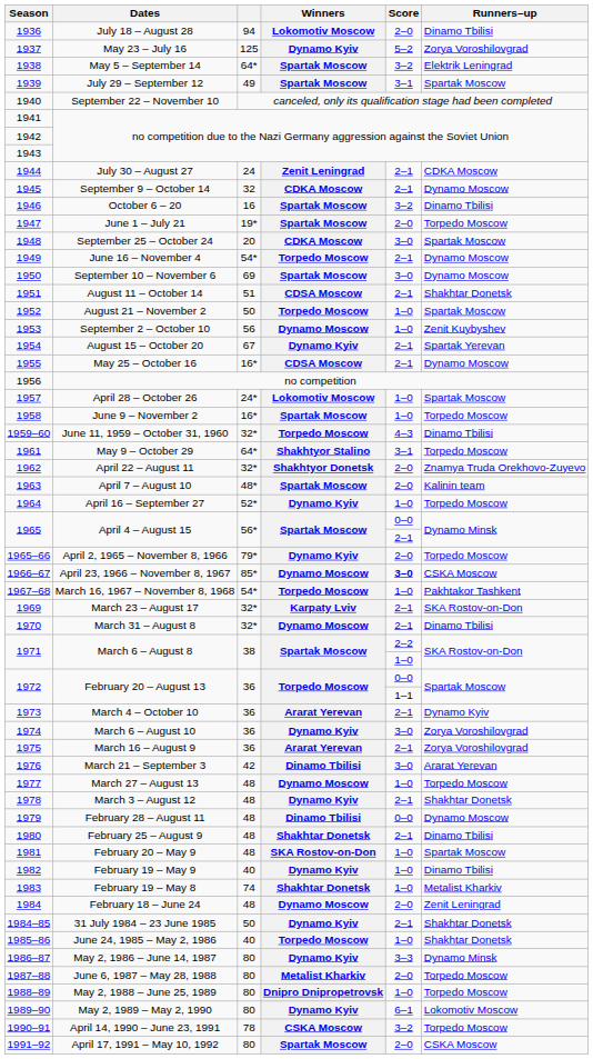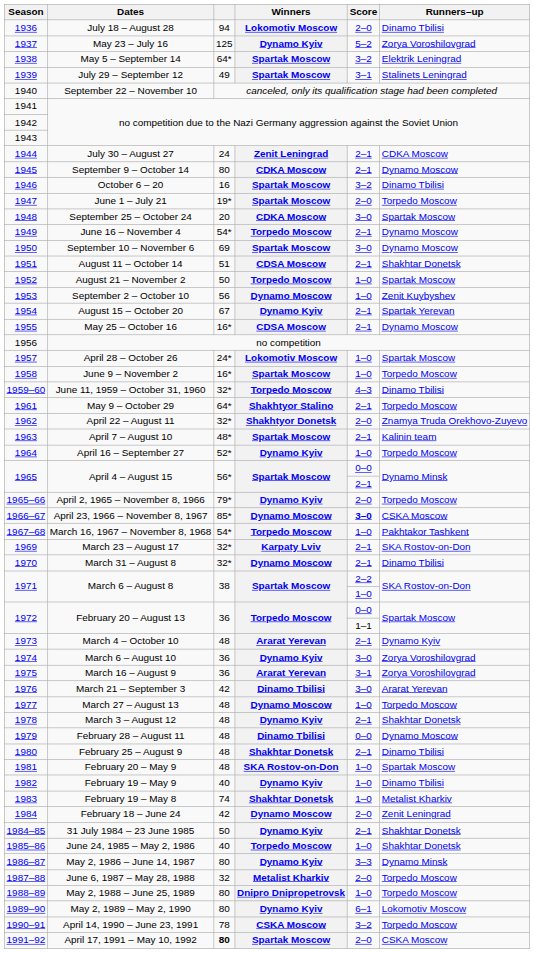July 29 – September 12 | Runners–up: Spartak Moscow -> Stalinets Leningrad
September 9 – October 14 | column 3: 32 -> 80
May 9 – October 29 | Score: 3–1 -> 2–1
April 7 – August 10 | Score: 2–0 -> 2–1
March 4 – October 10 | column 3: 36 -> 48
March 16 – August 9 | Score: 2–1 -> 3–1
February 18 – June 24 | column 3: 48 -> 42
June 6, 1987 – May 28, 1988 | column 3: 80 -> 32
April 17, 1991 – May 10, 1992 | column 3: normal -> bold
